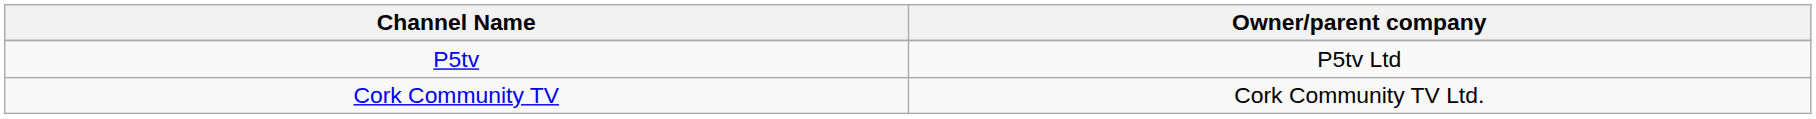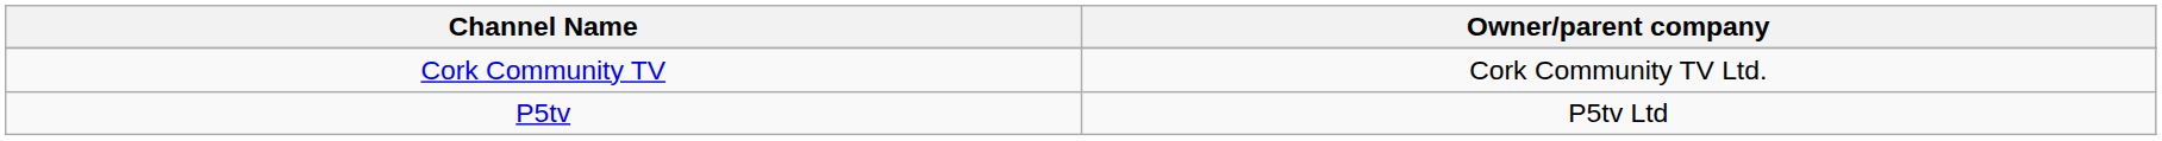rows swapped: Cork Community TV <-> P5tv
